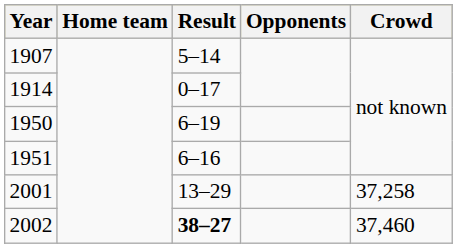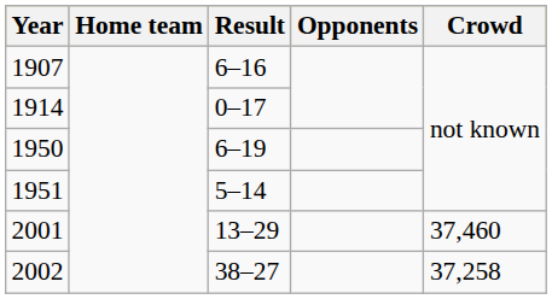1907 | Result: 5–14 -> 6–16
1951 | Result: 6–16 -> 5–14
2001 | Crowd: 37,258 -> 37,460
2002 | Result: bold -> normal
2002 | Crowd: 37,460 -> 37,258
